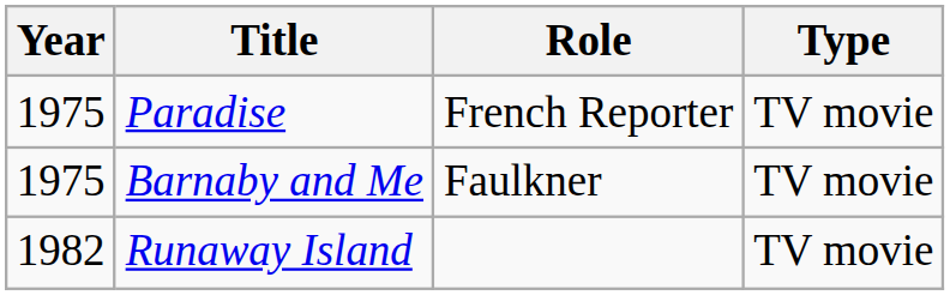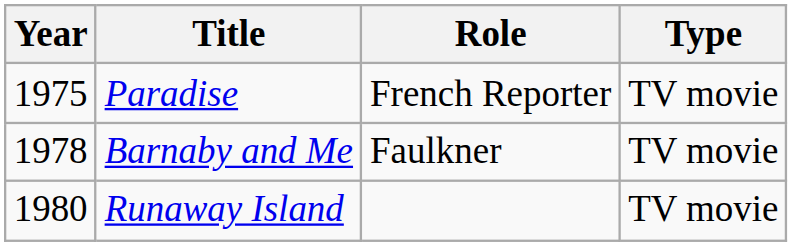Barnaby and Me | Year: 1975 -> 1978
Runaway Island | Year: 1982 -> 1980
